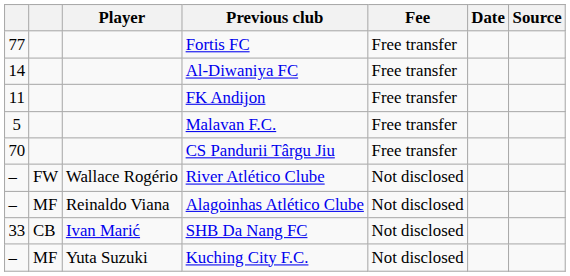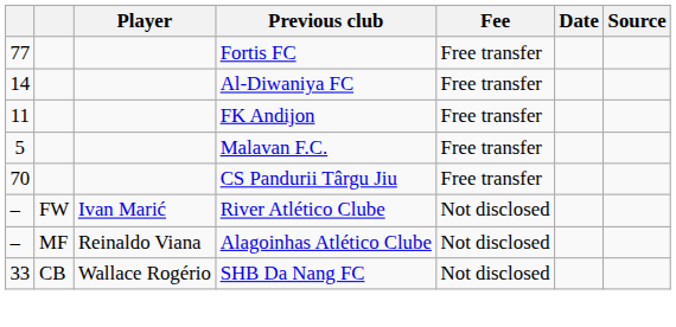River Atlético Clube | Player: Wallace Rogério -> Ivan Marić
SHB Da Nang FC | Player: Ivan Marić -> Wallace Rogério
- row: – | MF | Yuta Suzuki | Kuching City F.C. | Not disclosed
